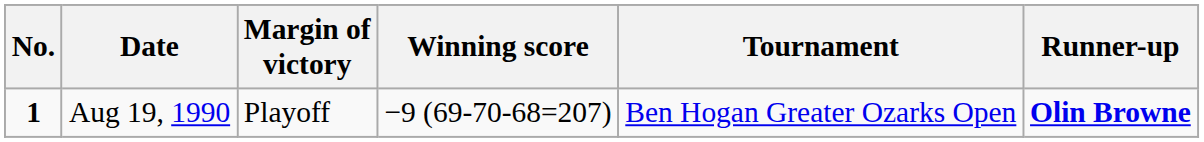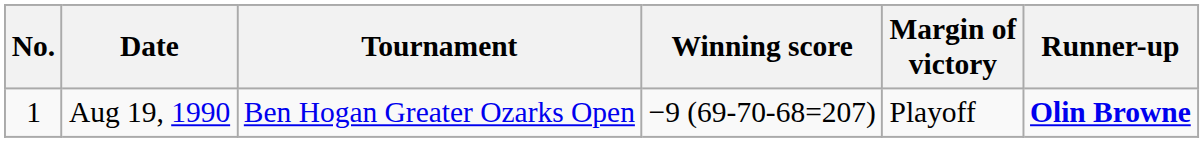columns swapped: Tournament <-> Margin of victory
Aug 19, 1990 | No.: bold -> normal
